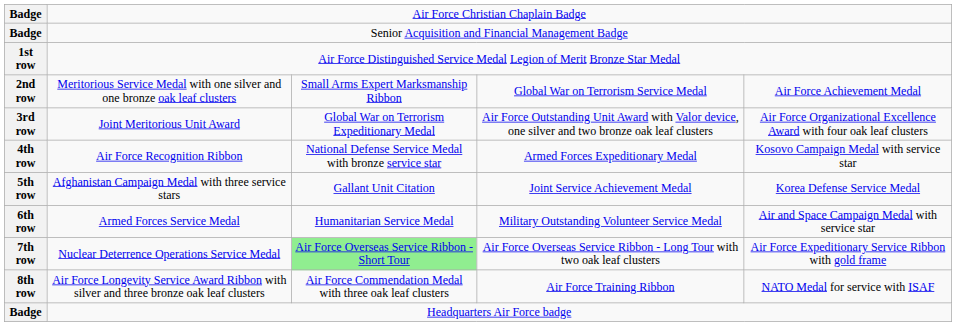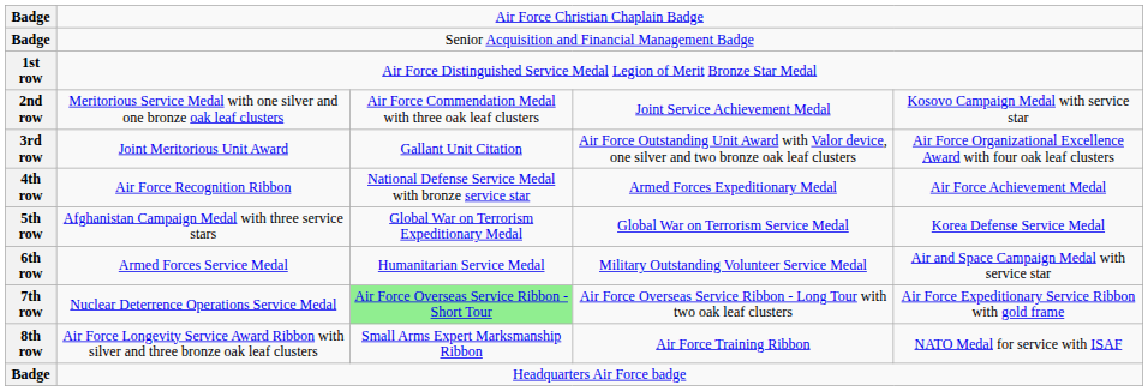2nd row | column 3: Small Arms Expert Marksmanship Ribbon -> Air Force Commendation Medal with three oak leaf clusters
2nd row | column 4: Global War on Terrorism Service Medal -> Joint Service Achievement Medal
2nd row | column 5: Air Force Achievement Medal -> Kosovo Campaign Medal with service star
3rd row | column 3: Global War on Terrorism Expeditionary Medal -> Gallant Unit Citation
4th row | column 5: Kosovo Campaign Medal with service star -> Air Force Achievement Medal
5th row | column 3: Gallant Unit Citation -> Global War on Terrorism Expeditionary Medal
5th row | column 4: Joint Service Achievement Medal -> Global War on Terrorism Service Medal
8th row | column 3: Air Force Commendation Medal with three oak leaf clusters -> Small Arms Expert Marksmanship Ribbon
